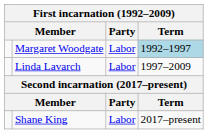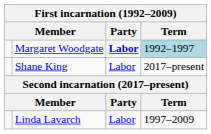Margaret Woodgate | Party: normal -> bold
rows swapped: Linda Lavarch <-> Shane King
